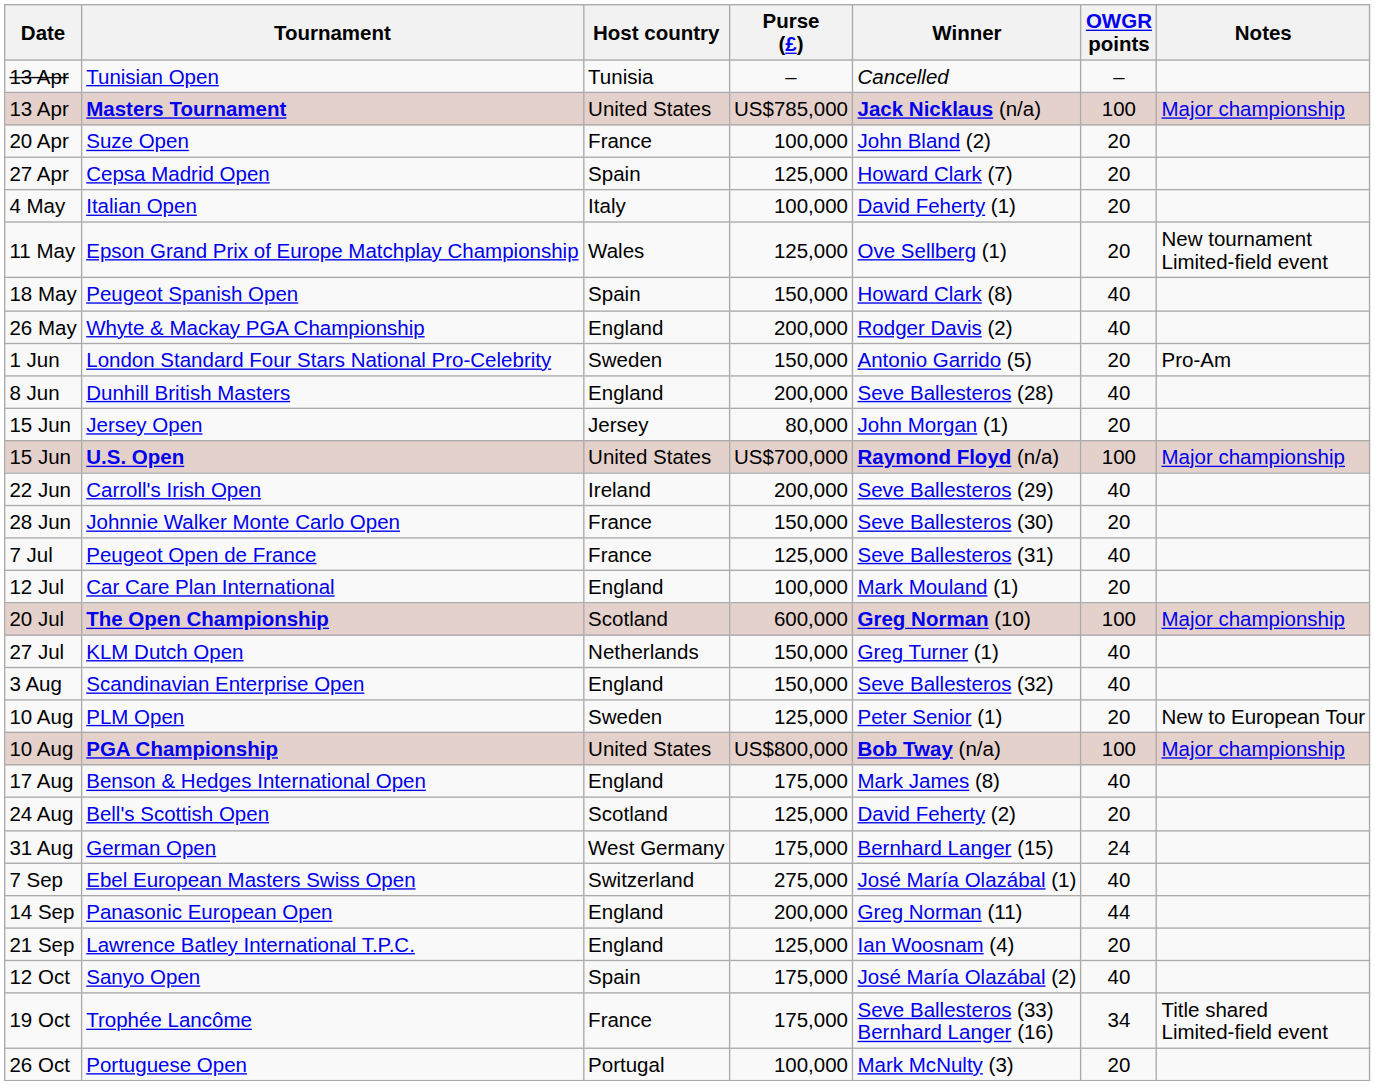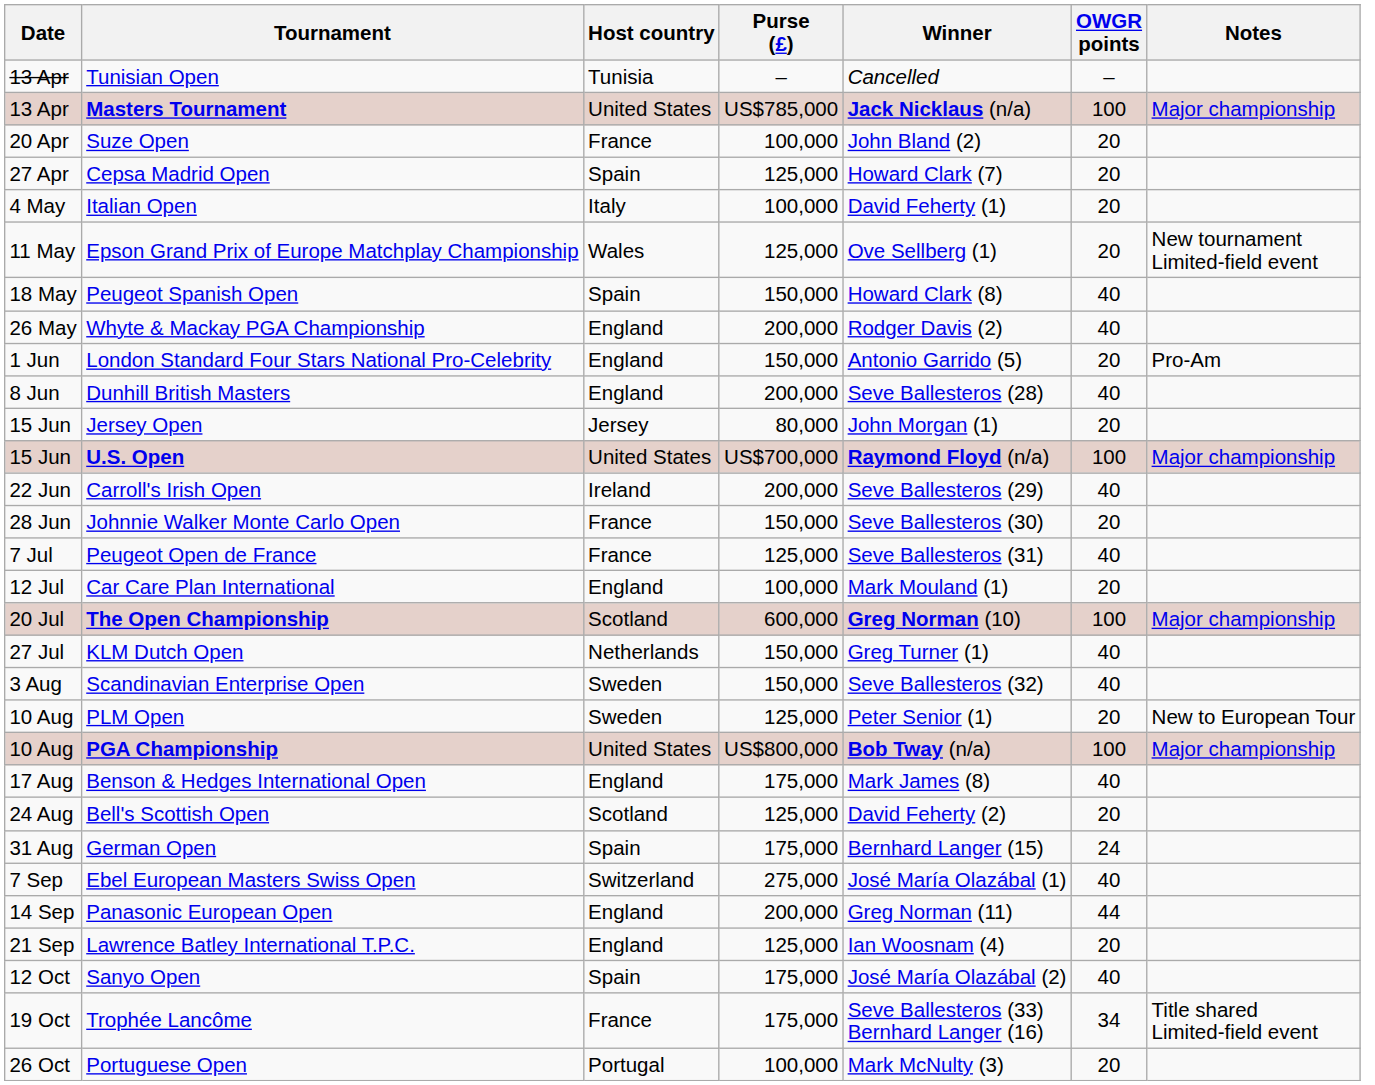London Standard Four Stars National Pro-Celebrity | Host country: Sweden -> England
Scandinavian Enterprise Open | Host country: England -> Sweden
German Open | Host country: West Germany -> Spain
